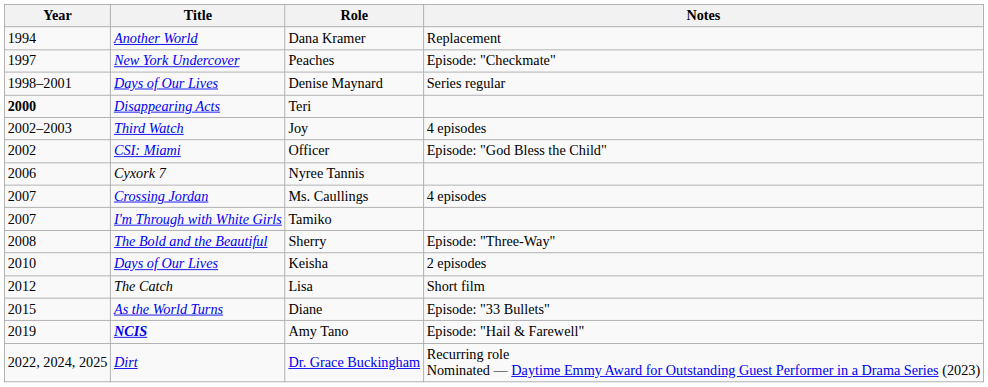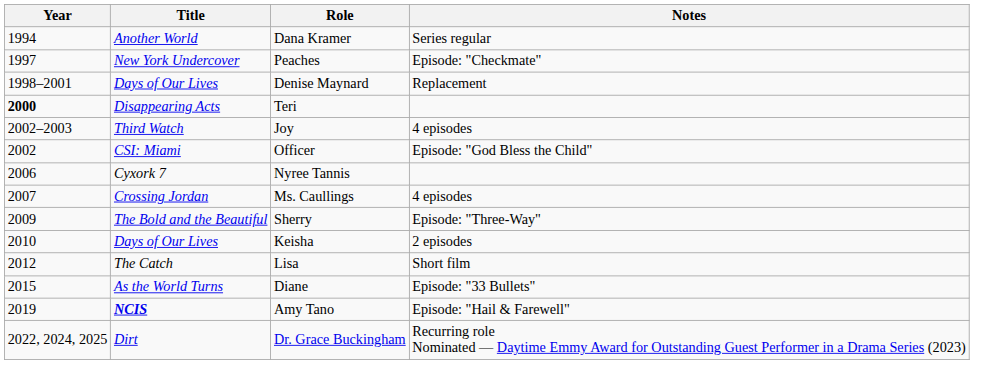Dana Kramer | Notes: Replacement -> Series regular
Denise Maynard | Notes: Series regular -> Replacement
- row: 2007 | I'm Through with White Girls | Tamiko
Sherry | Year: 2008 -> 2009
